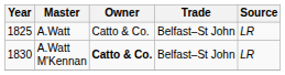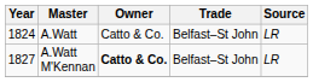A.Watt | Year: 1825 -> 1824
A.Watt M'Kennan | Year: 1830 -> 1827
